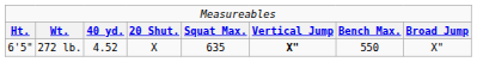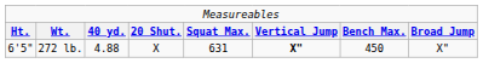272 lb. | column 3: 4.52 -> 4.88
272 lb. | column 5: 635 -> 631
272 lb. | column 7: 550 -> 450
